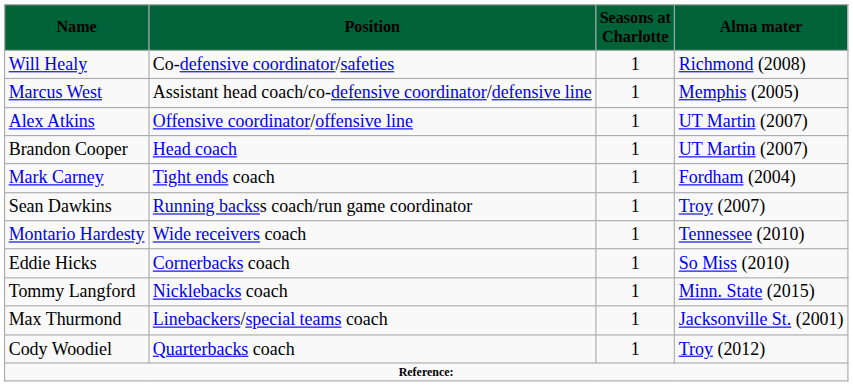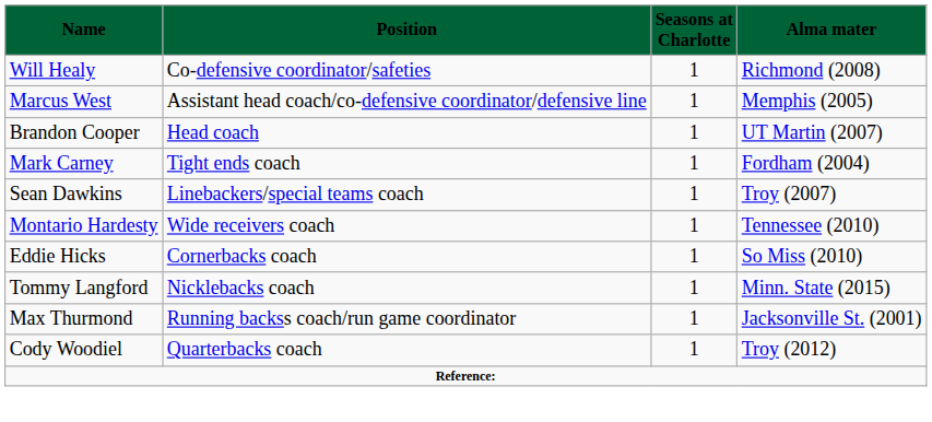- row: Alex Atkins | Offensive coordinator/offensive line | 1 | UT Martin (2007)
Sean Dawkins | column 2: Running backss coach/run game coordinator -> Linebackers/special teams coach
Max Thurmond | column 2: Linebackers/special teams coach -> Running backss coach/run game coordinator
